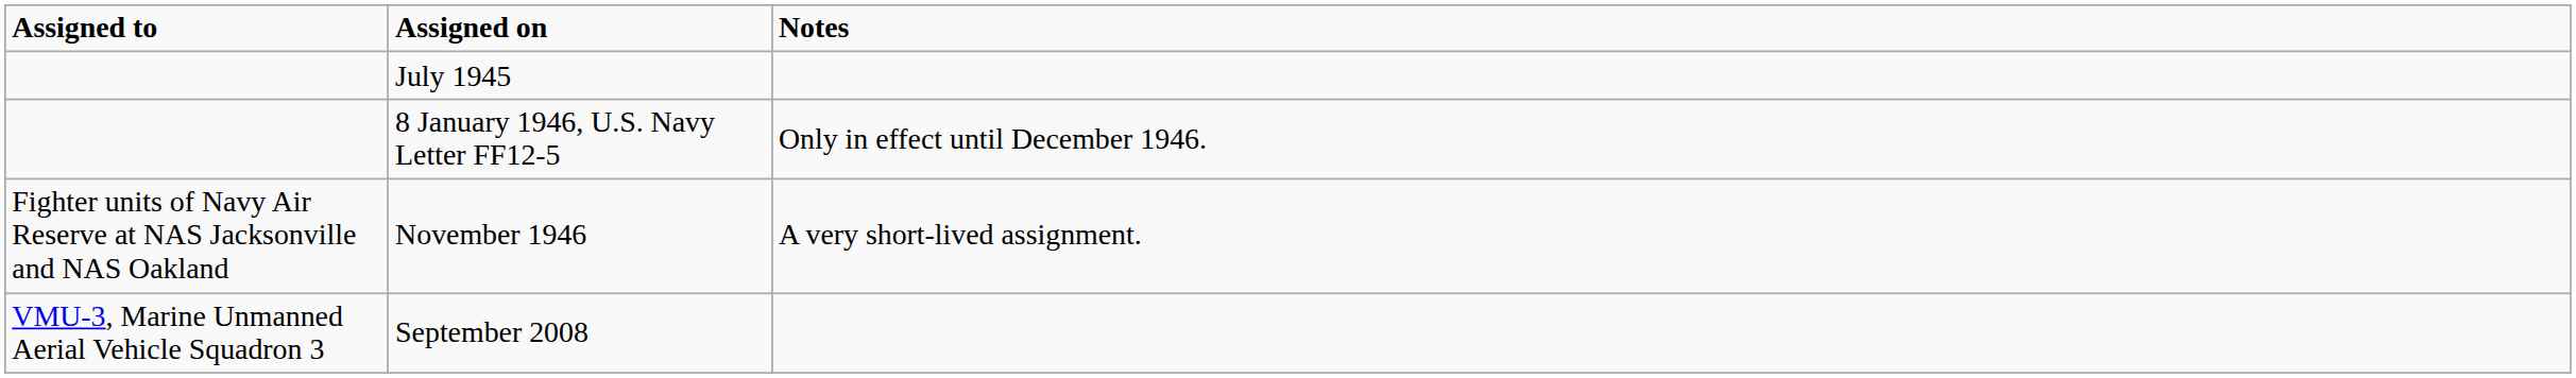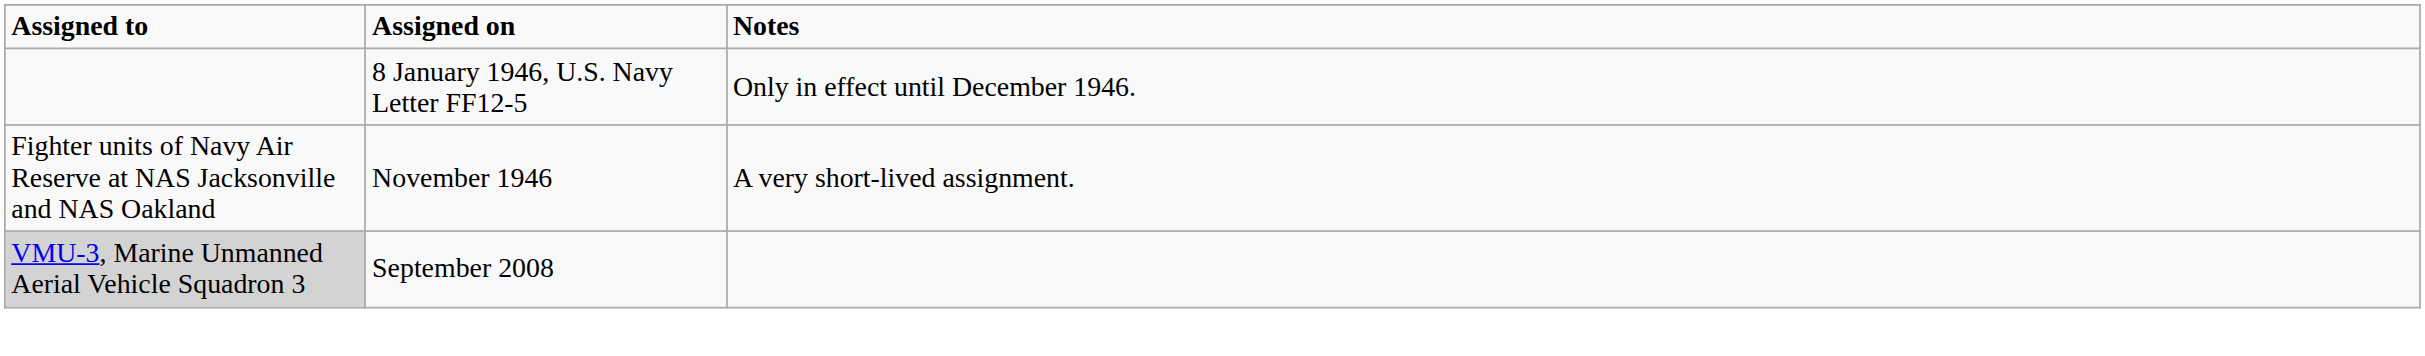- row: July 1945
September 2008 | Assigned to: no background -> lightgrey background
